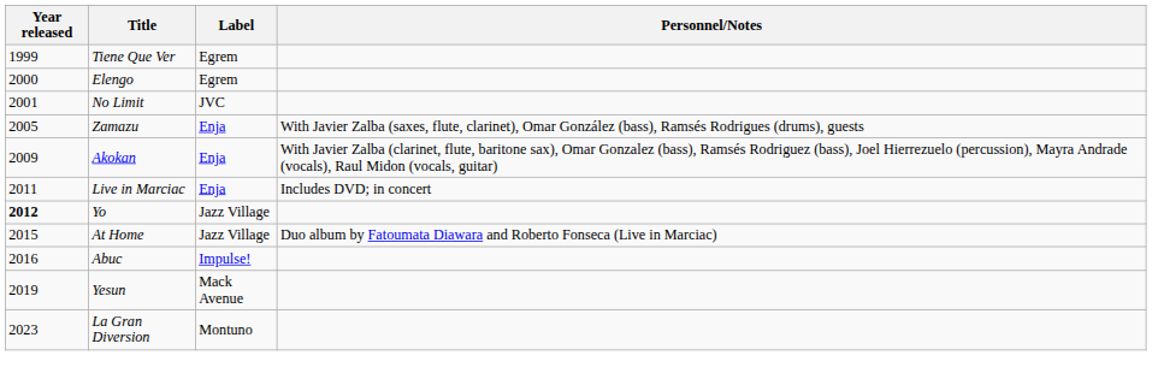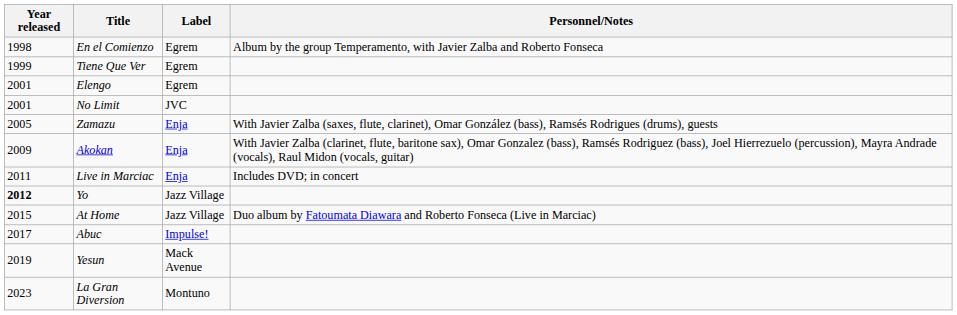+ row: 1998 | En el Comienzo | Egrem | Album by the group Temperamento, with Javier Zalba and Roberto Fonseca
Elengo | Year released: 2000 -> 2001
Abuc | Year released: 2016 -> 2017
